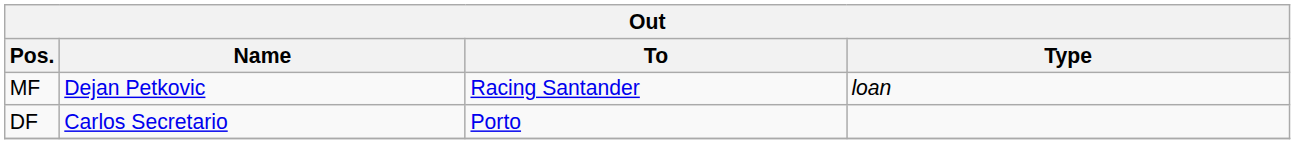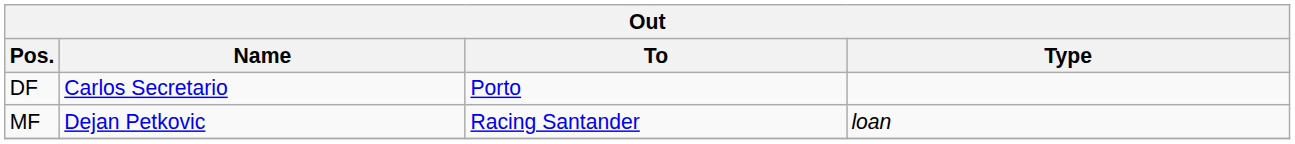rows swapped: DF <-> MF
